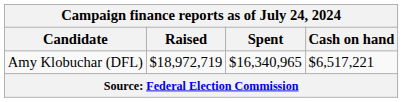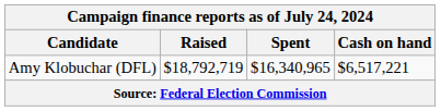Amy Klobuchar (DFL) | Raised: $18,972,719 -> $18,792,719
